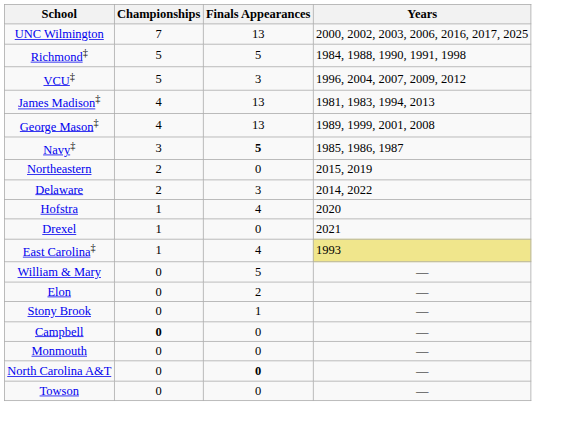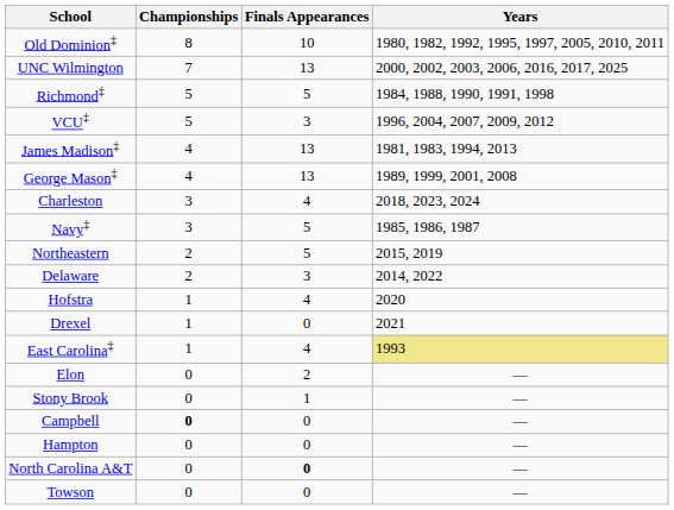+ row: Old Dominion‡ | 8 | 10 | 1980, 1982, 1992, 1995, 1997, 2005, 2010, 2011
+ row: Charleston | 3 | 4 | 2018, 2023, 2024
Navy‡ | Finals Appearances: bold -> normal
Northeastern | Finals Appearances: 0 -> 5
- row: William & Mary | 0 | 5 | —
+ row: Hampton | 0 | 0 | —
- row: Monmouth | 0 | 0 | —
